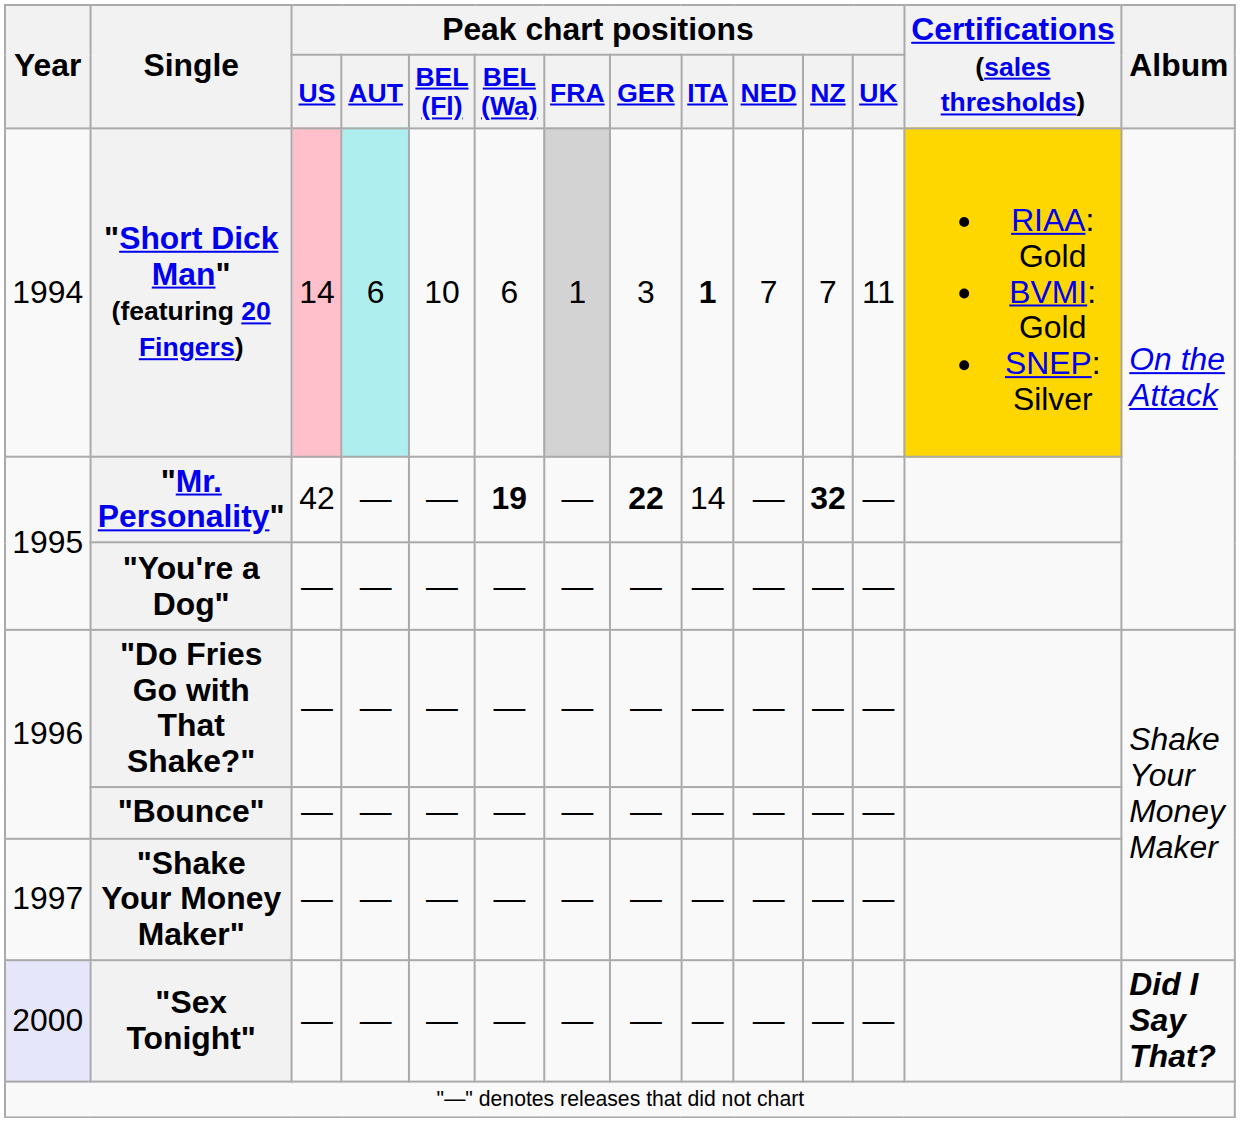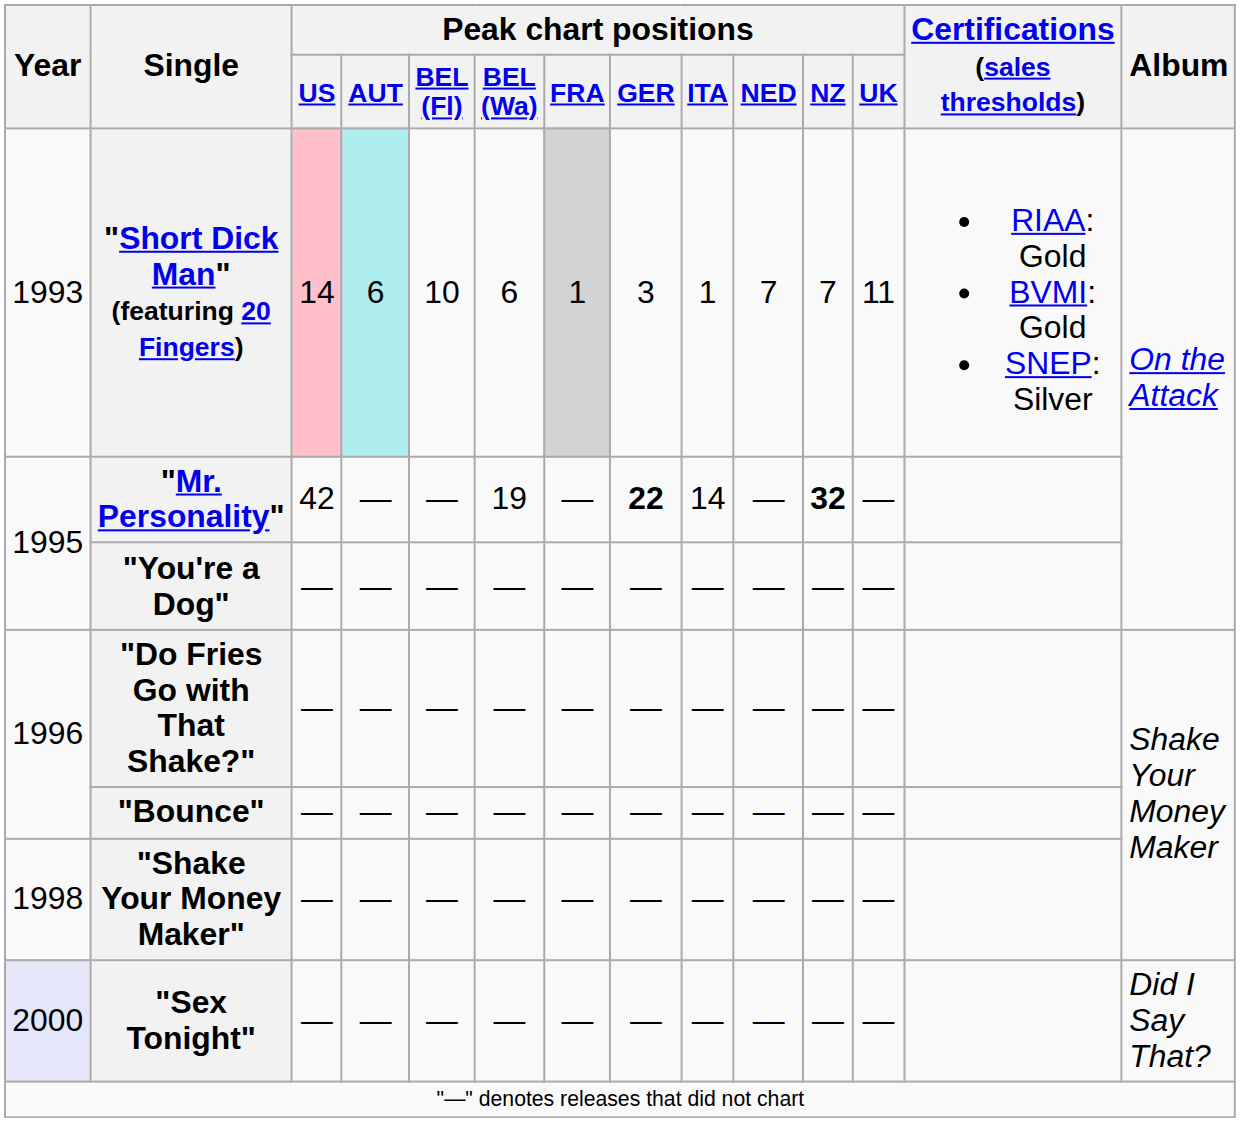"Short Dick Man" (featuring 20 Fingers) | Year: 1994 -> 1993
"Short Dick Man" (featuring 20 Fingers) | Peak chart positions / ITA: bold -> normal
"Short Dick Man" (featuring 20 Fingers) | Certifications (sales thresholds): gold background -> no background
"Mr. Personality" | Peak chart positions / BEL (Wa): bold -> normal
"Shake Your Money Maker" | Year: 1997 -> 1998
"Sex Tonight" | Album: bold -> normal
